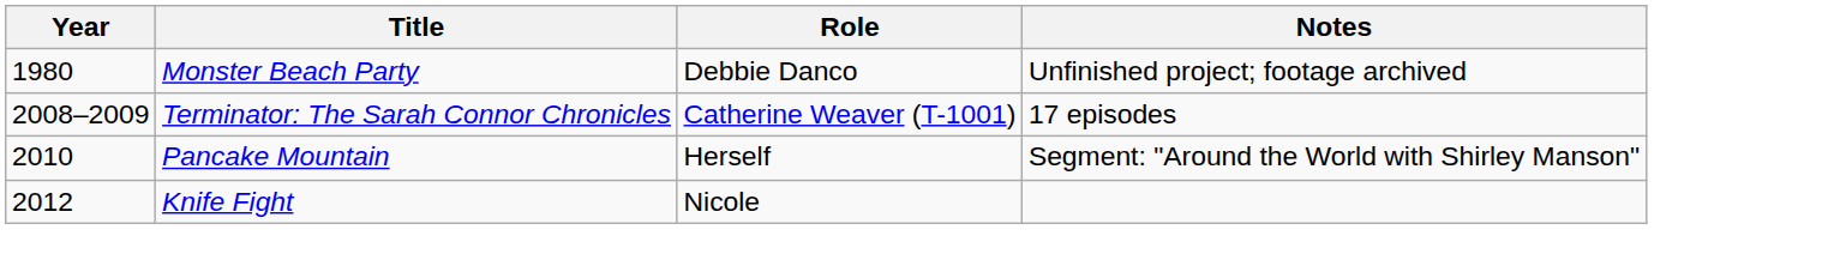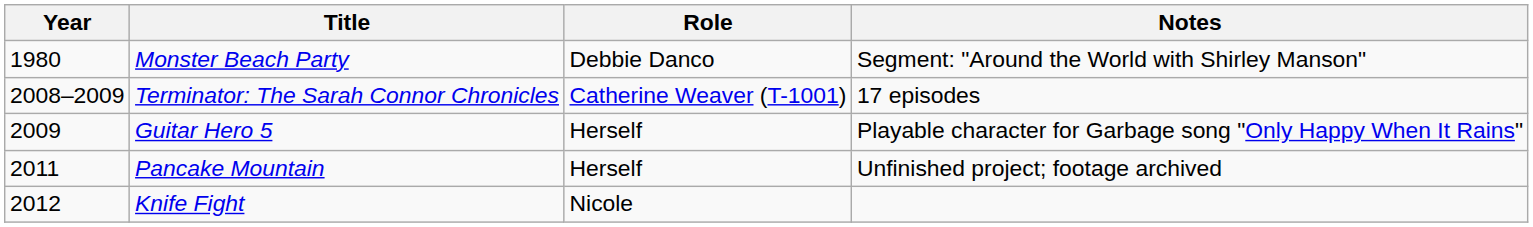Monster Beach Party | Notes: Unfinished project; footage archived -> Segment: "Around the World with Shirley Manson"
+ row: 2009 | Guitar Hero 5 | Herself | Playable character for Garbage song "Only Happy When It Rains"
Pancake Mountain | Year: 2010 -> 2011
Pancake Mountain | Notes: Segment: "Around the World with Shirley Manson" -> Unfinished project; footage archived
